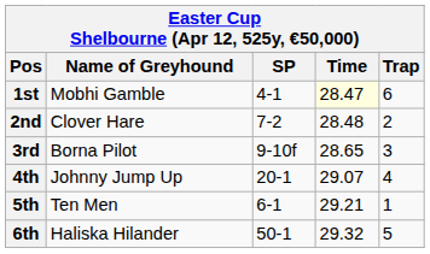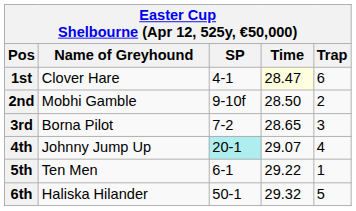1st | Name of Greyhound: Mobhi Gamble -> Clover Hare
2nd | Name of Greyhound: Clover Hare -> Mobhi Gamble
2nd | SP: 7-2 -> 9-10f
2nd | Time: 28.48 -> 28.50
3rd | SP: 9-10f -> 7-2
4th | SP: no background -> paleturquoise background
5th | Time: 29.21 -> 29.22
